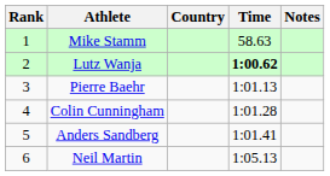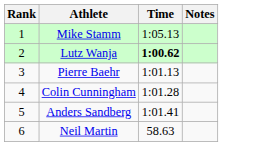- column: Country
Mike Stamm | Time: 58.63 -> 1:05.13
Neil Martin | Time: 1:05.13 -> 58.63
